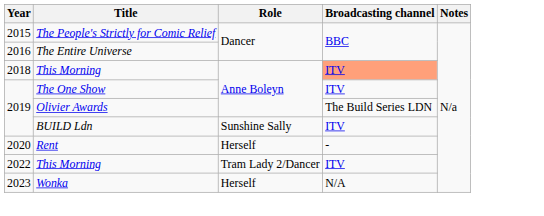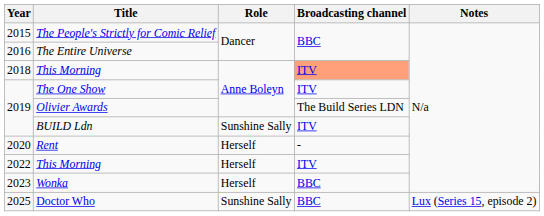2022 / This Morning | Role: Tram Lady 2/Dancer -> Herself
Wonka | Broadcasting channel: N/A -> BBC
+ row: 2025 | Doctor Who | Sunshine Sally | BBC | Lux (Series 15, episode 2)
